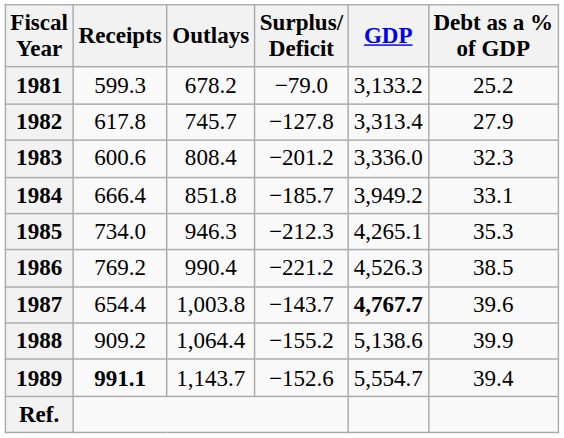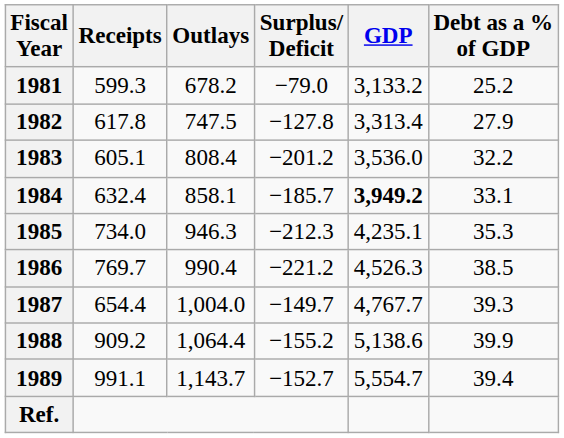1982 | Outlays: 745.7 -> 747.5
1983 | Receipts: 600.6 -> 605.1
1983 | GDP: 3,336.0 -> 3,536.0
1983 | Debt as a % of GDP: 32.3 -> 32.2
1984 | Receipts: 666.4 -> 632.4
1984 | Outlays: 851.8 -> 858.1
1984 | GDP: normal -> bold
1985 | GDP: 4,265.1 -> 4,235.1
1986 | Receipts: 769.2 -> 769.7
1987 | Outlays: 1,003.8 -> 1,004.0
1987 | Surplus/ Deficit: −143.7 -> −149.7
1987 | GDP: bold -> normal
1987 | Debt as a % of GDP: 39.6 -> 39.3
1989 | Receipts: bold -> normal
1989 | Surplus/ Deficit: −152.6 -> −152.7
